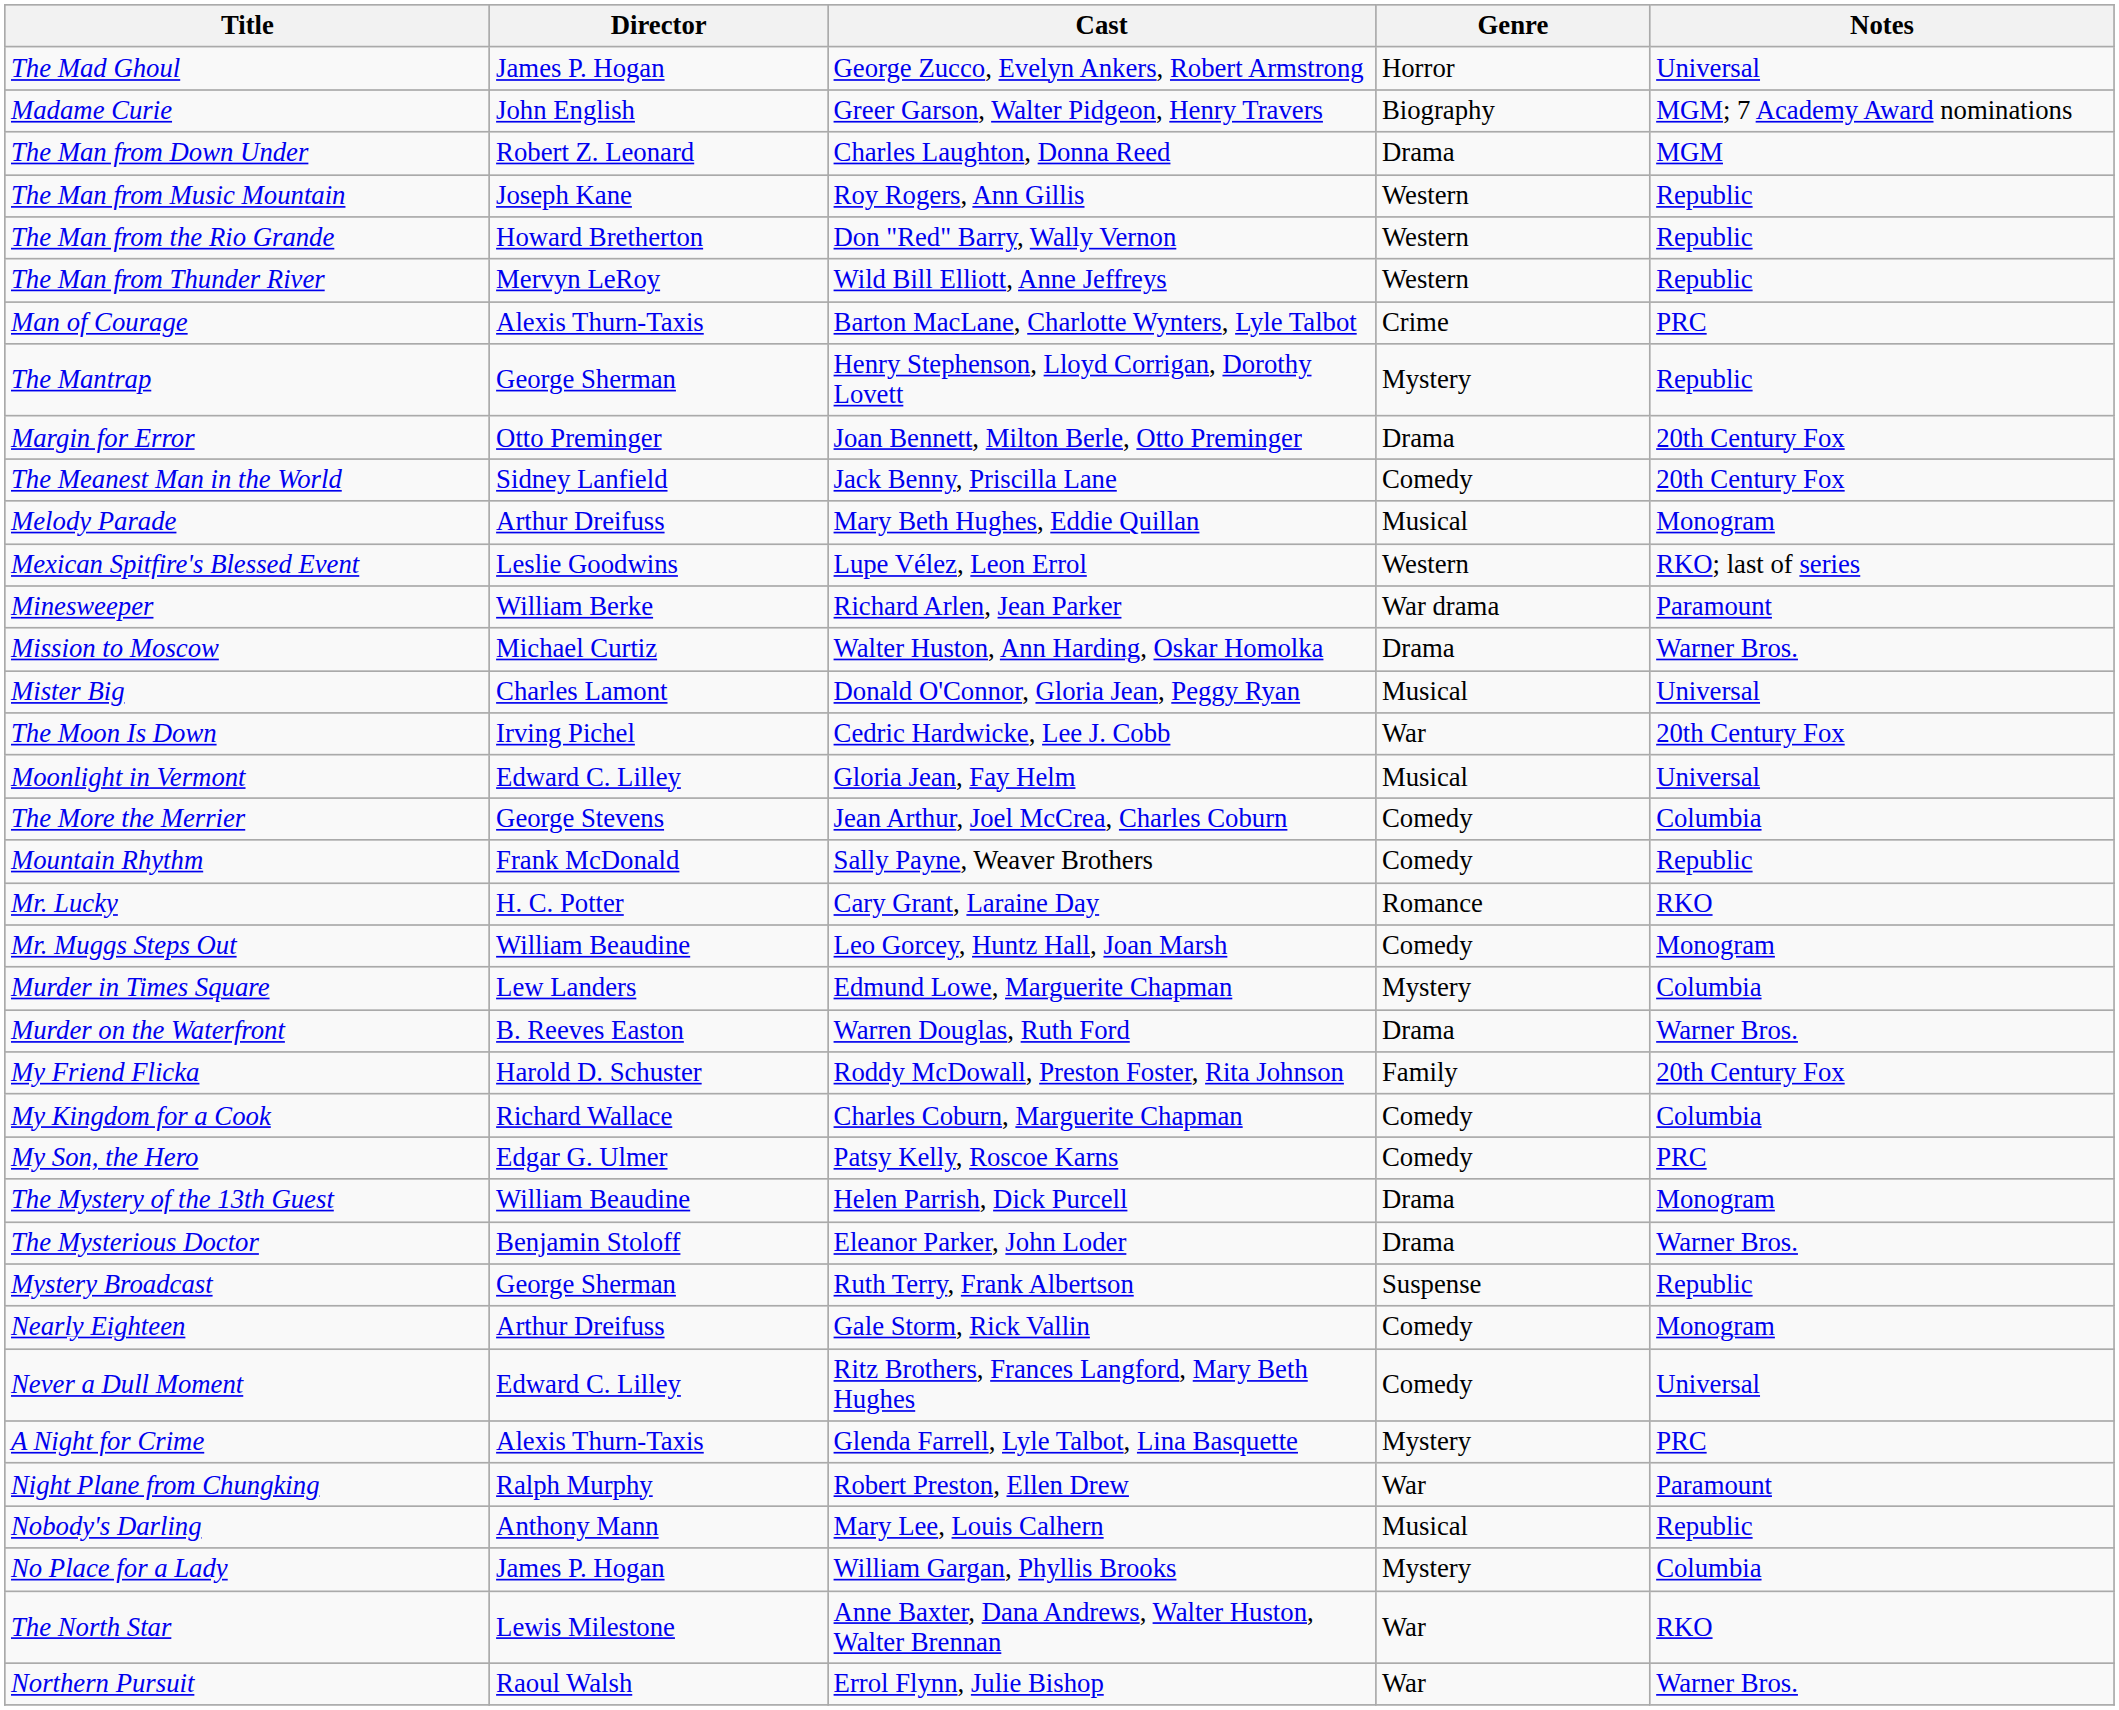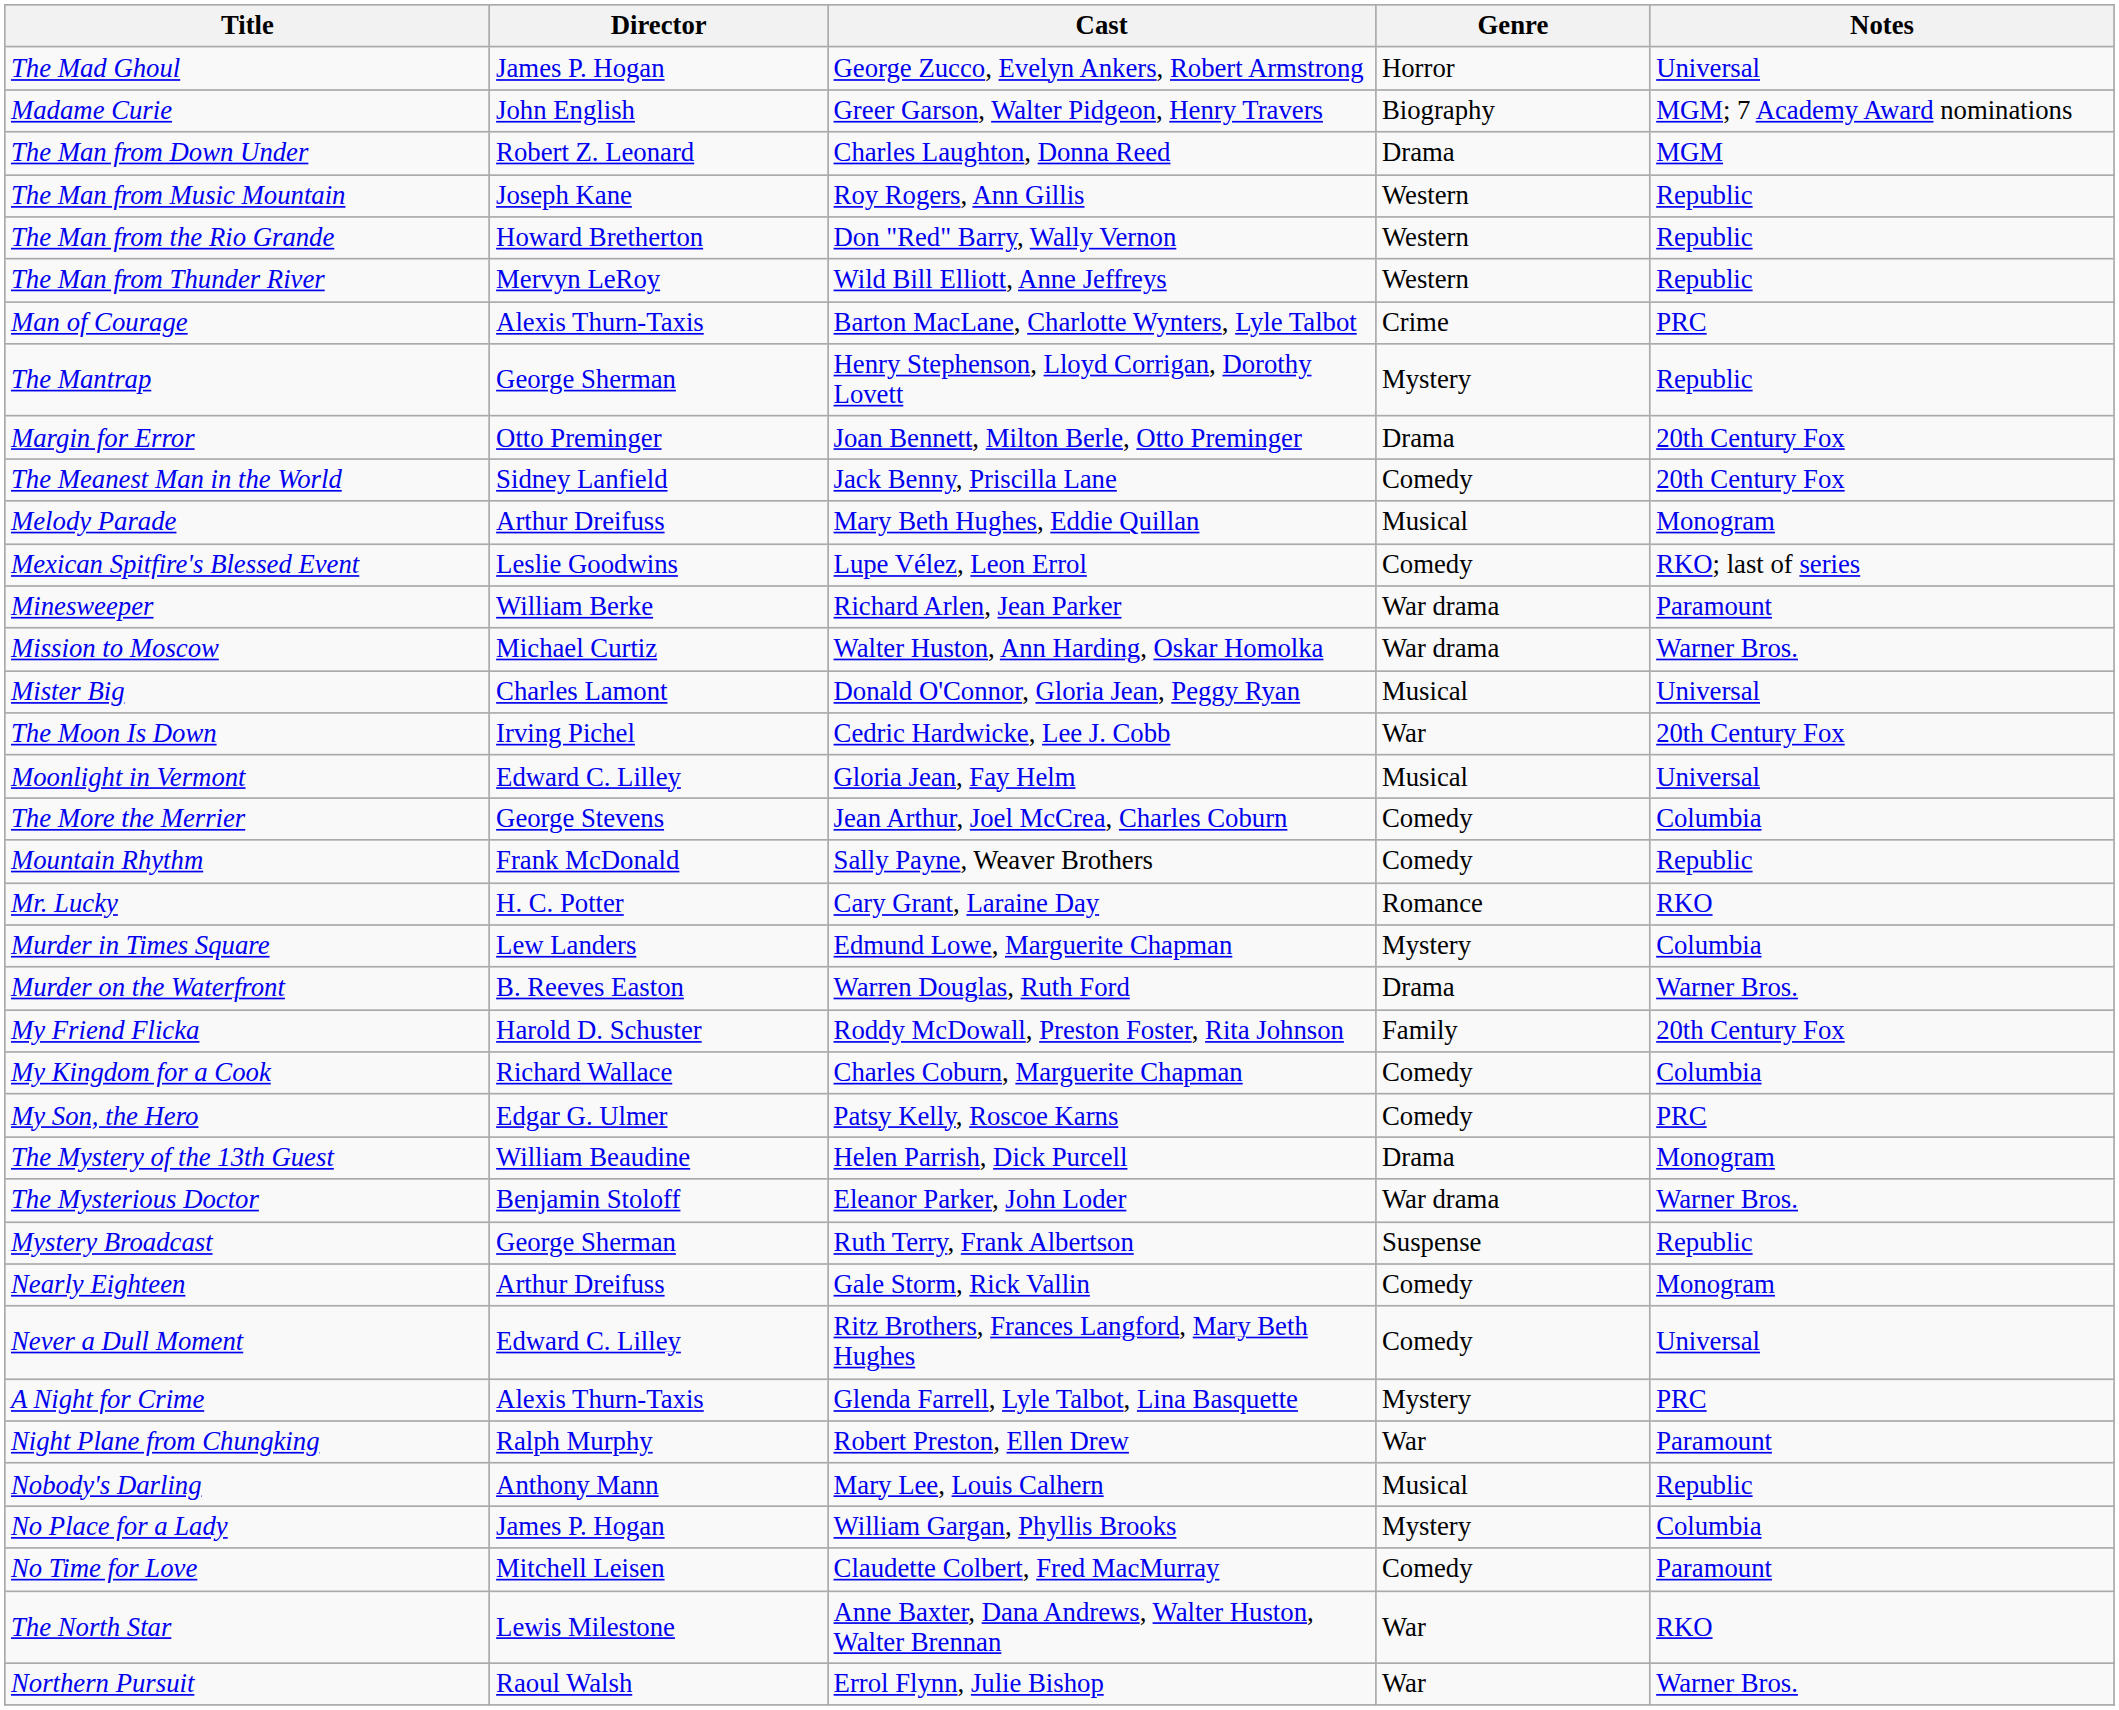Mexican Spitfire's Blessed Event | Genre: Western -> Comedy
Mission to Moscow | Genre: Drama -> War drama
- row: Mr. Muggs Steps Out | William Beaudine | Leo Gorcey, Huntz Hall, Joan Marsh | Comedy | Monogram
The Mysterious Doctor | Genre: Drama -> War drama
+ row: No Time for Love | Mitchell Leisen | Claudette Colbert, Fred MacMurray | Comedy | Paramount
